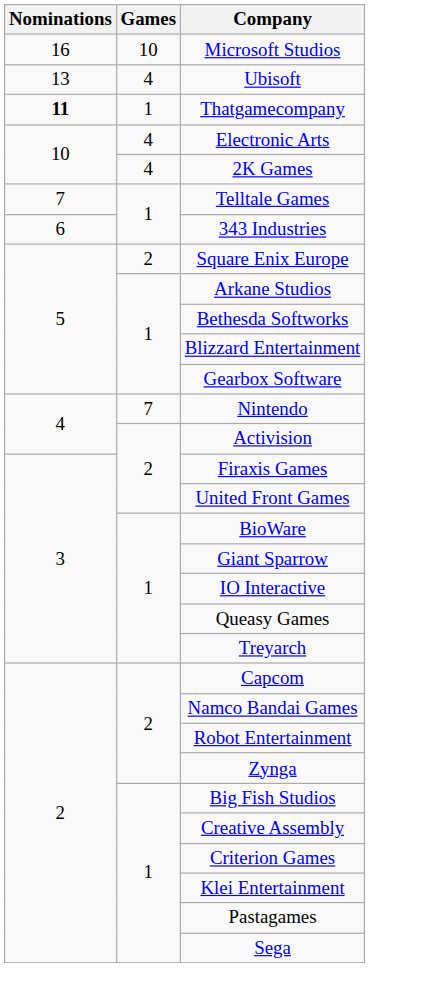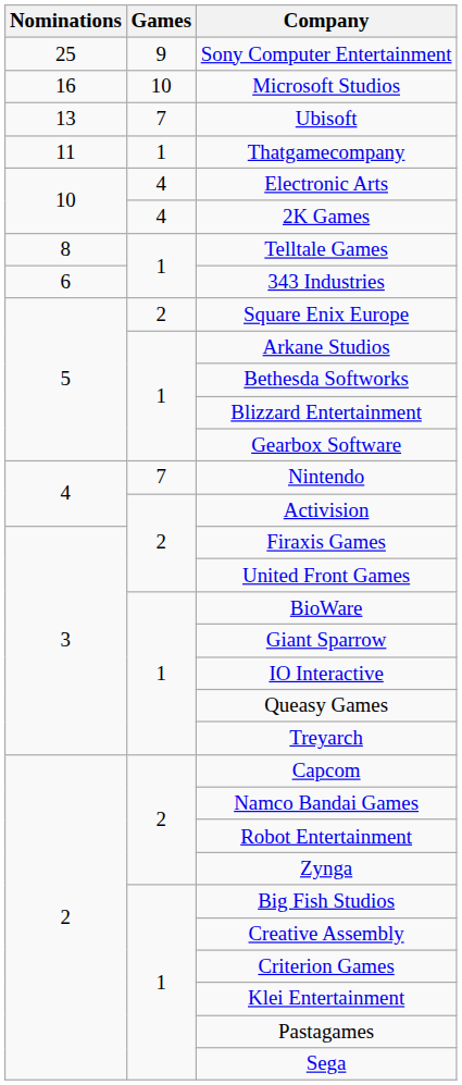+ row: 25 | 9 | Sony Computer Entertainment
Ubisoft | Games: 4 -> 7
Thatgamecompany | Nominations: bold -> normal
Telltale Games | Nominations: 7 -> 8
